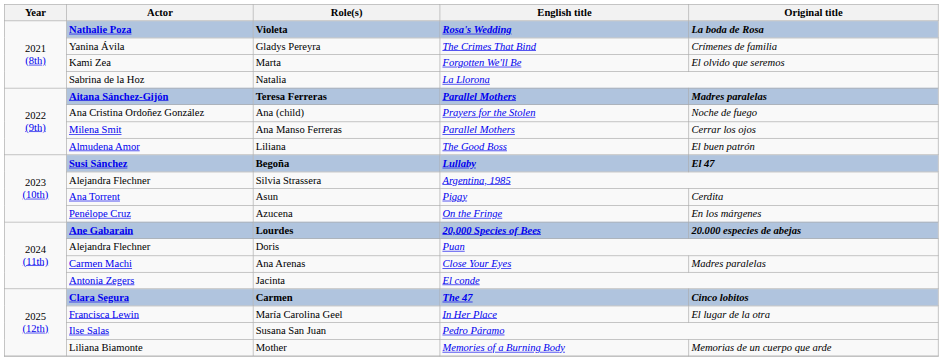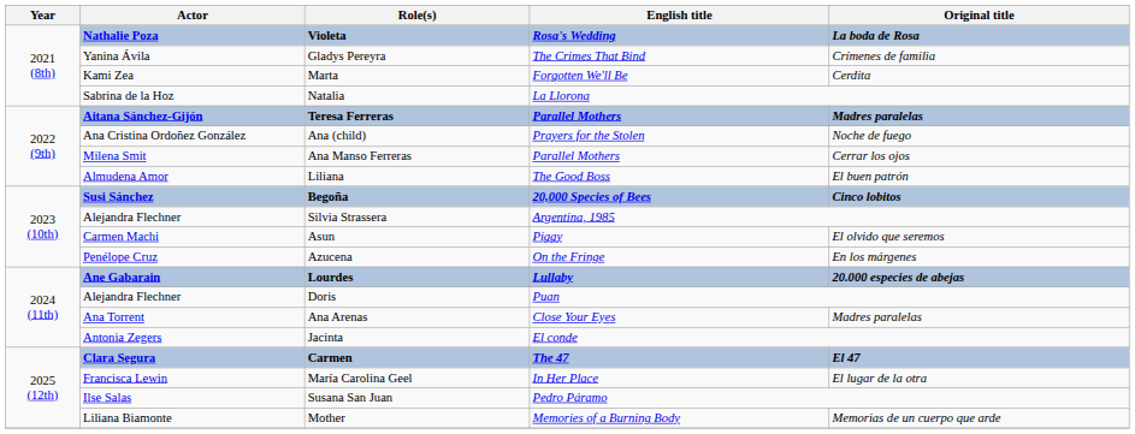Marta | Original title: El olvido que seremos -> Cerdita
Begoña | English title: Lullaby -> 20,000 Species of Bees
Begoña | Original title: El 47 -> Cinco lobitos
Asun | Actor: Ana Torrent -> Carmen Machi
Asun | Original title: Cerdita -> El olvido que seremos
Lourdes | English title: 20,000 Species of Bees -> Lullaby
Ana Arenas | Actor: Carmen Machi -> Ana Torrent
Carmen | Original title: Cinco lobitos -> El 47
